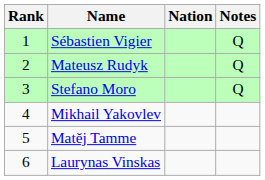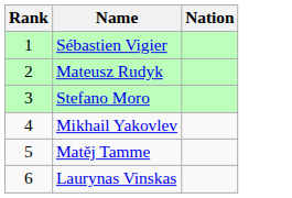- column: Notes | Q | Q | Q
